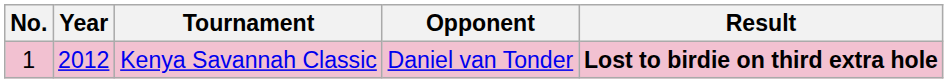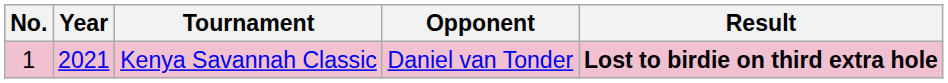Kenya Savannah Classic | Year: 2012 -> 2021
